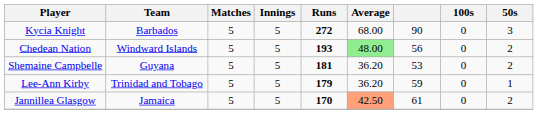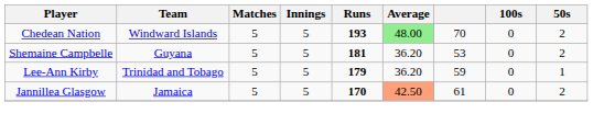- row: Kycia Knight | Barbados | 5 | 5 | 272 | 68.00 | 90 | 0 | 3
Chedean Nation | column 7: 56 -> 70
